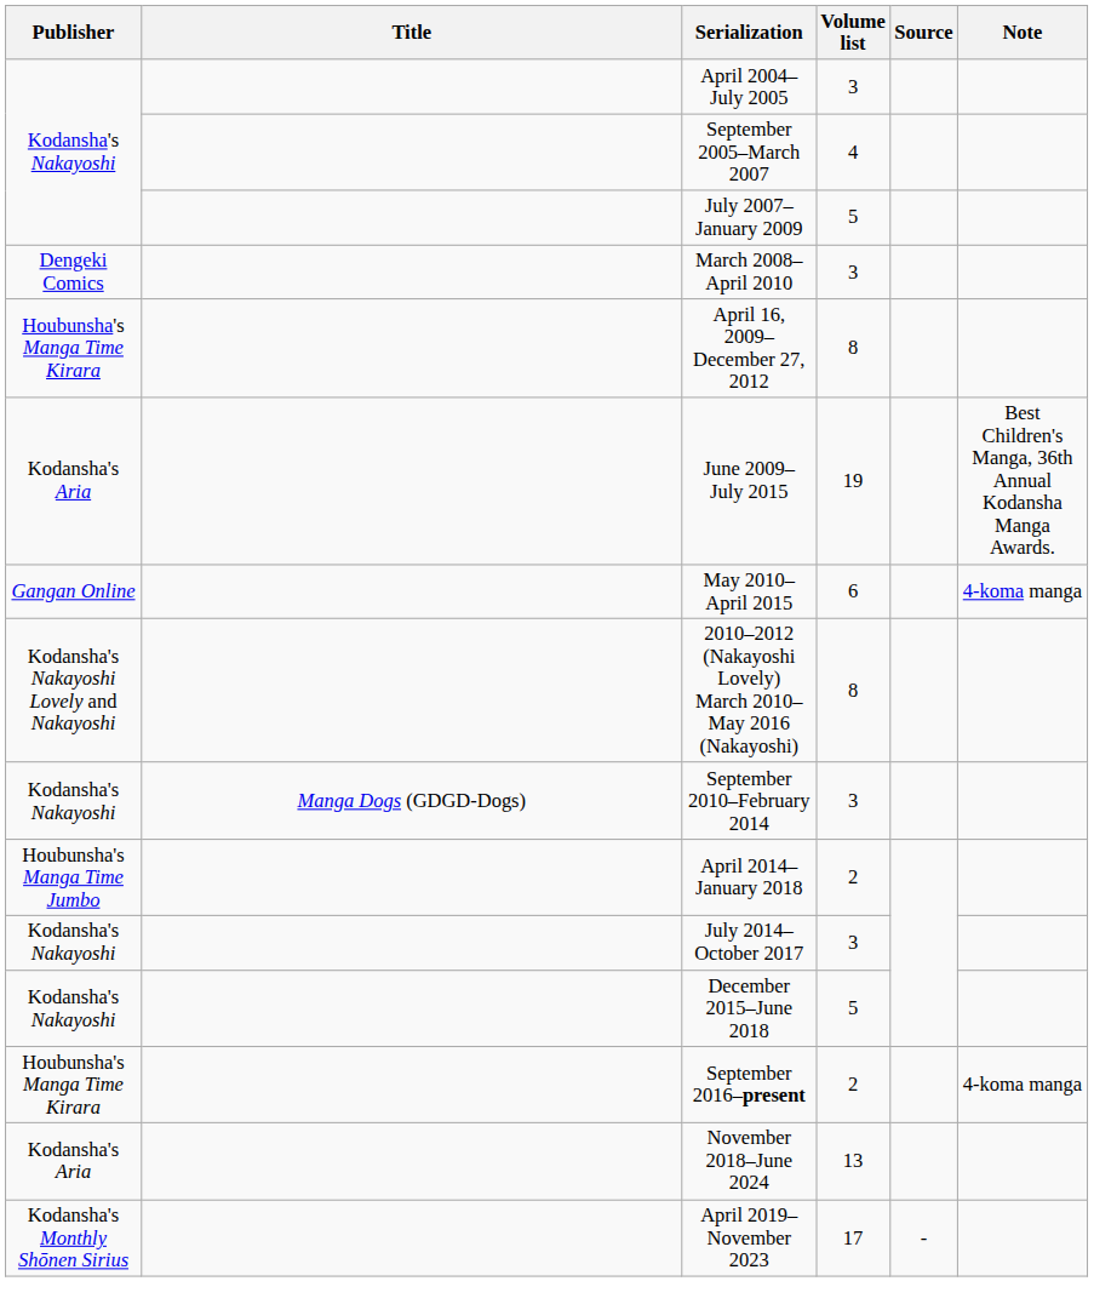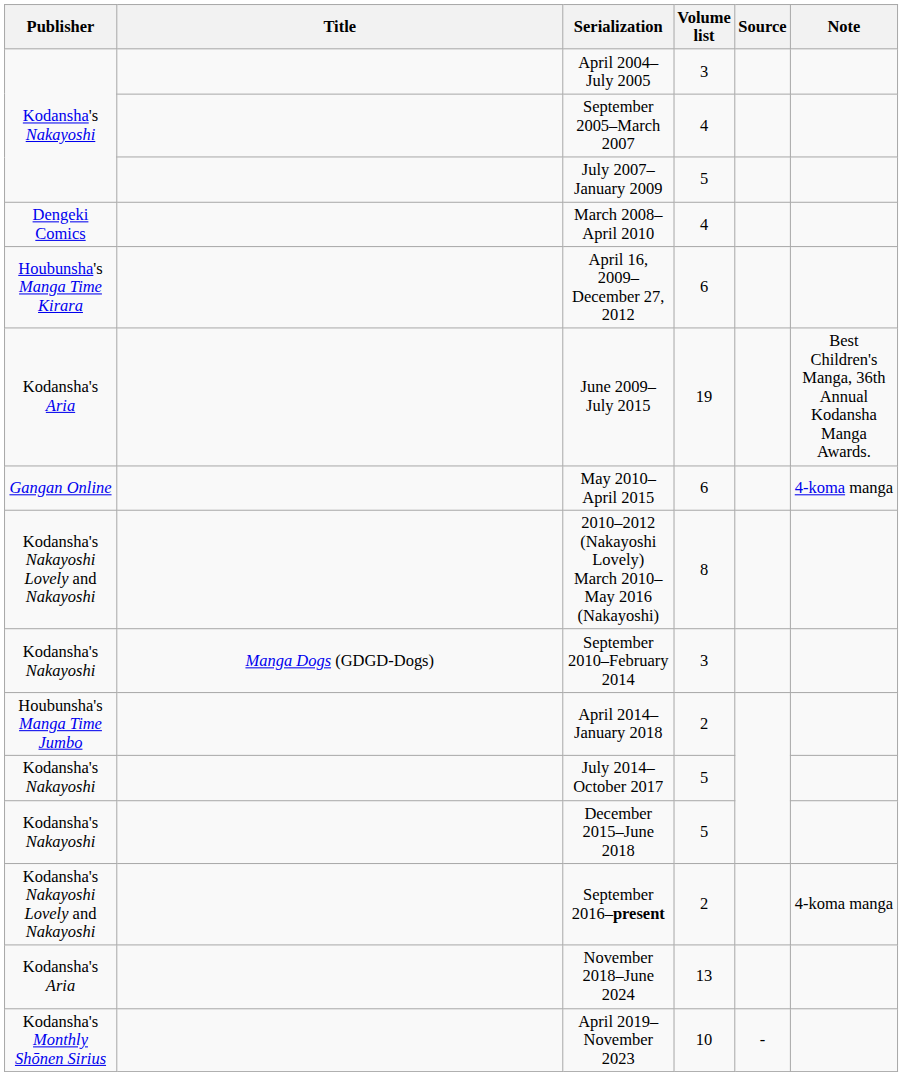March 2008–April 2010 | Volume list: 3 -> 4
April 16, 2009–December 27, 2012 | Volume list: 8 -> 6
July 2014–October 2017 | Volume list: 3 -> 5
September 2016–present | Publisher: Houbunsha's Manga Time Kirara -> Kodansha's Nakayoshi Lovely and Nakayoshi
April 2019–November 2023 | Volume list: 17 -> 10
